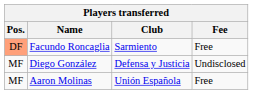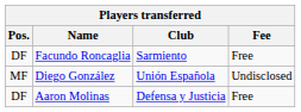Facundo Roncaglia | Pos.: lightsalmon background -> no background
Diego González | Club: Defensa y Justicia -> Unión Española
Aaron Molinas | Pos.: MF -> DF
Aaron Molinas | Club: Unión Española -> Defensa y Justicia
